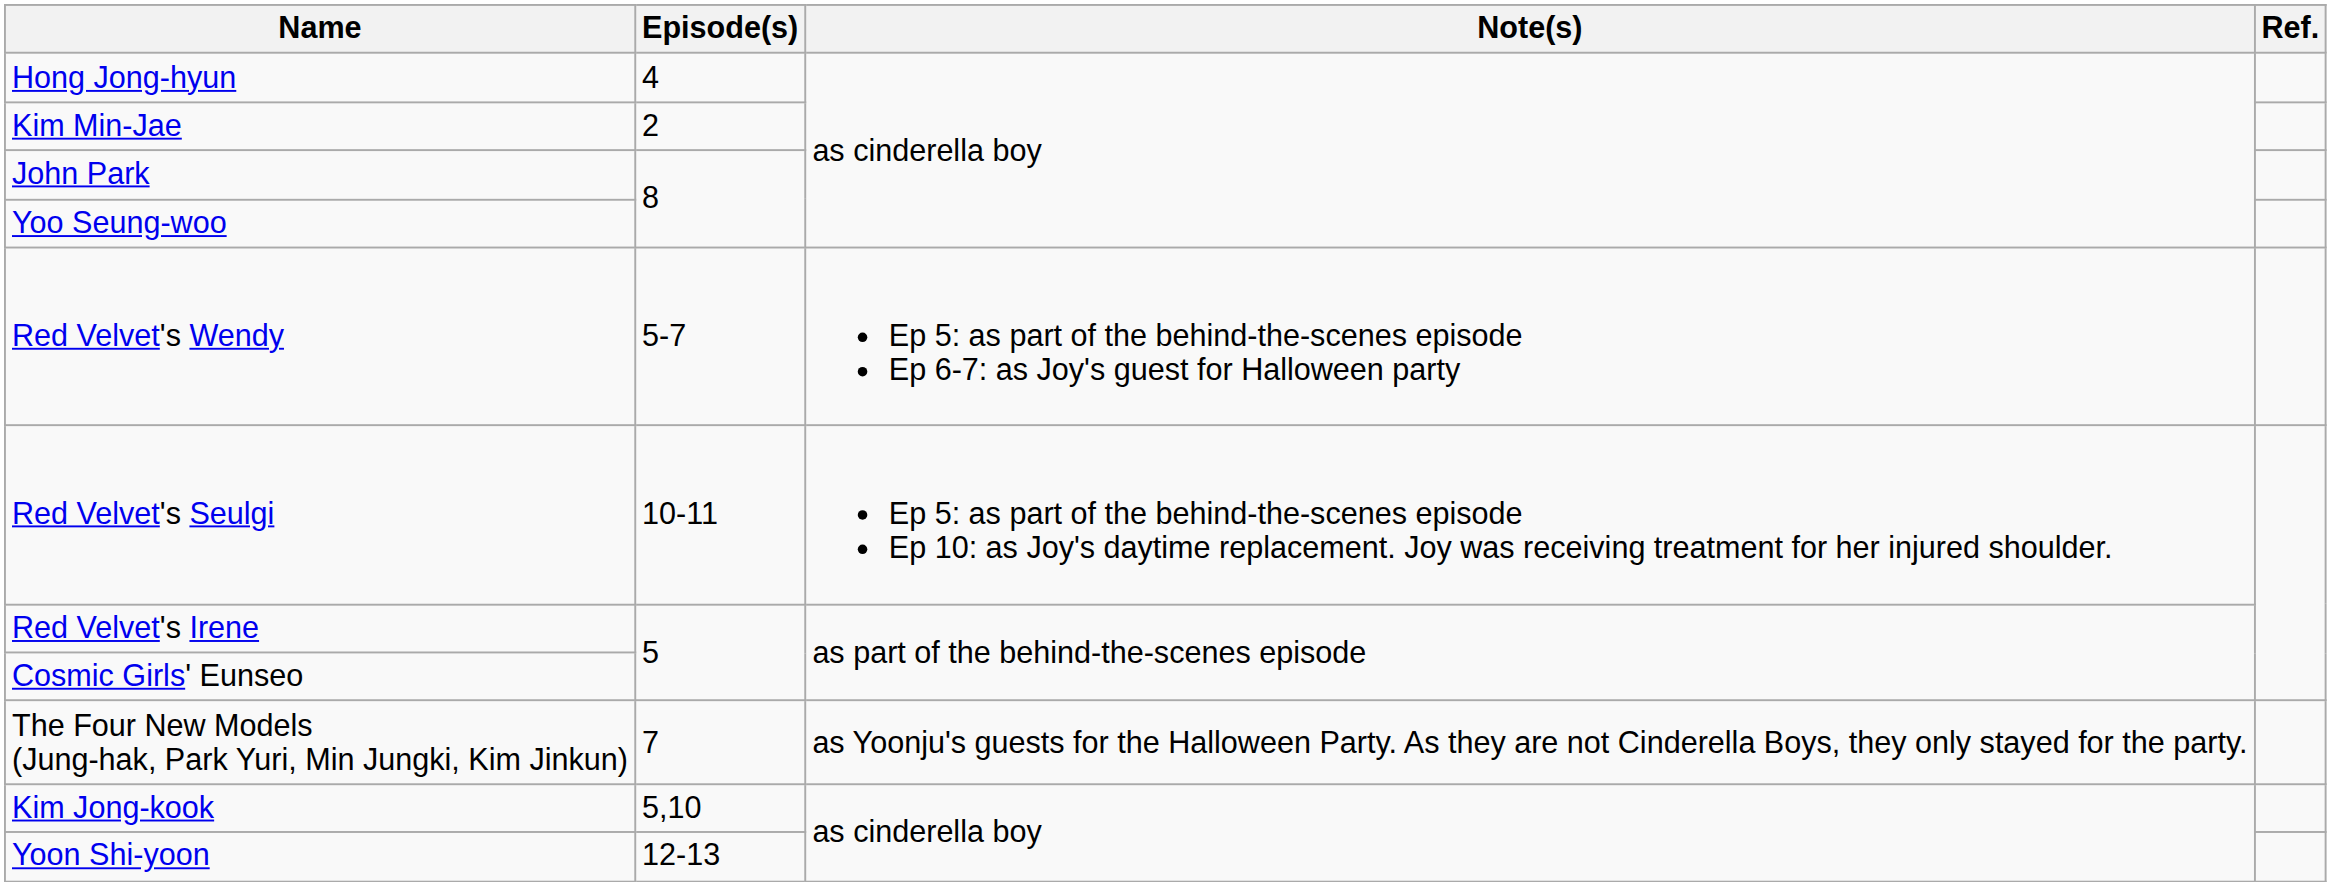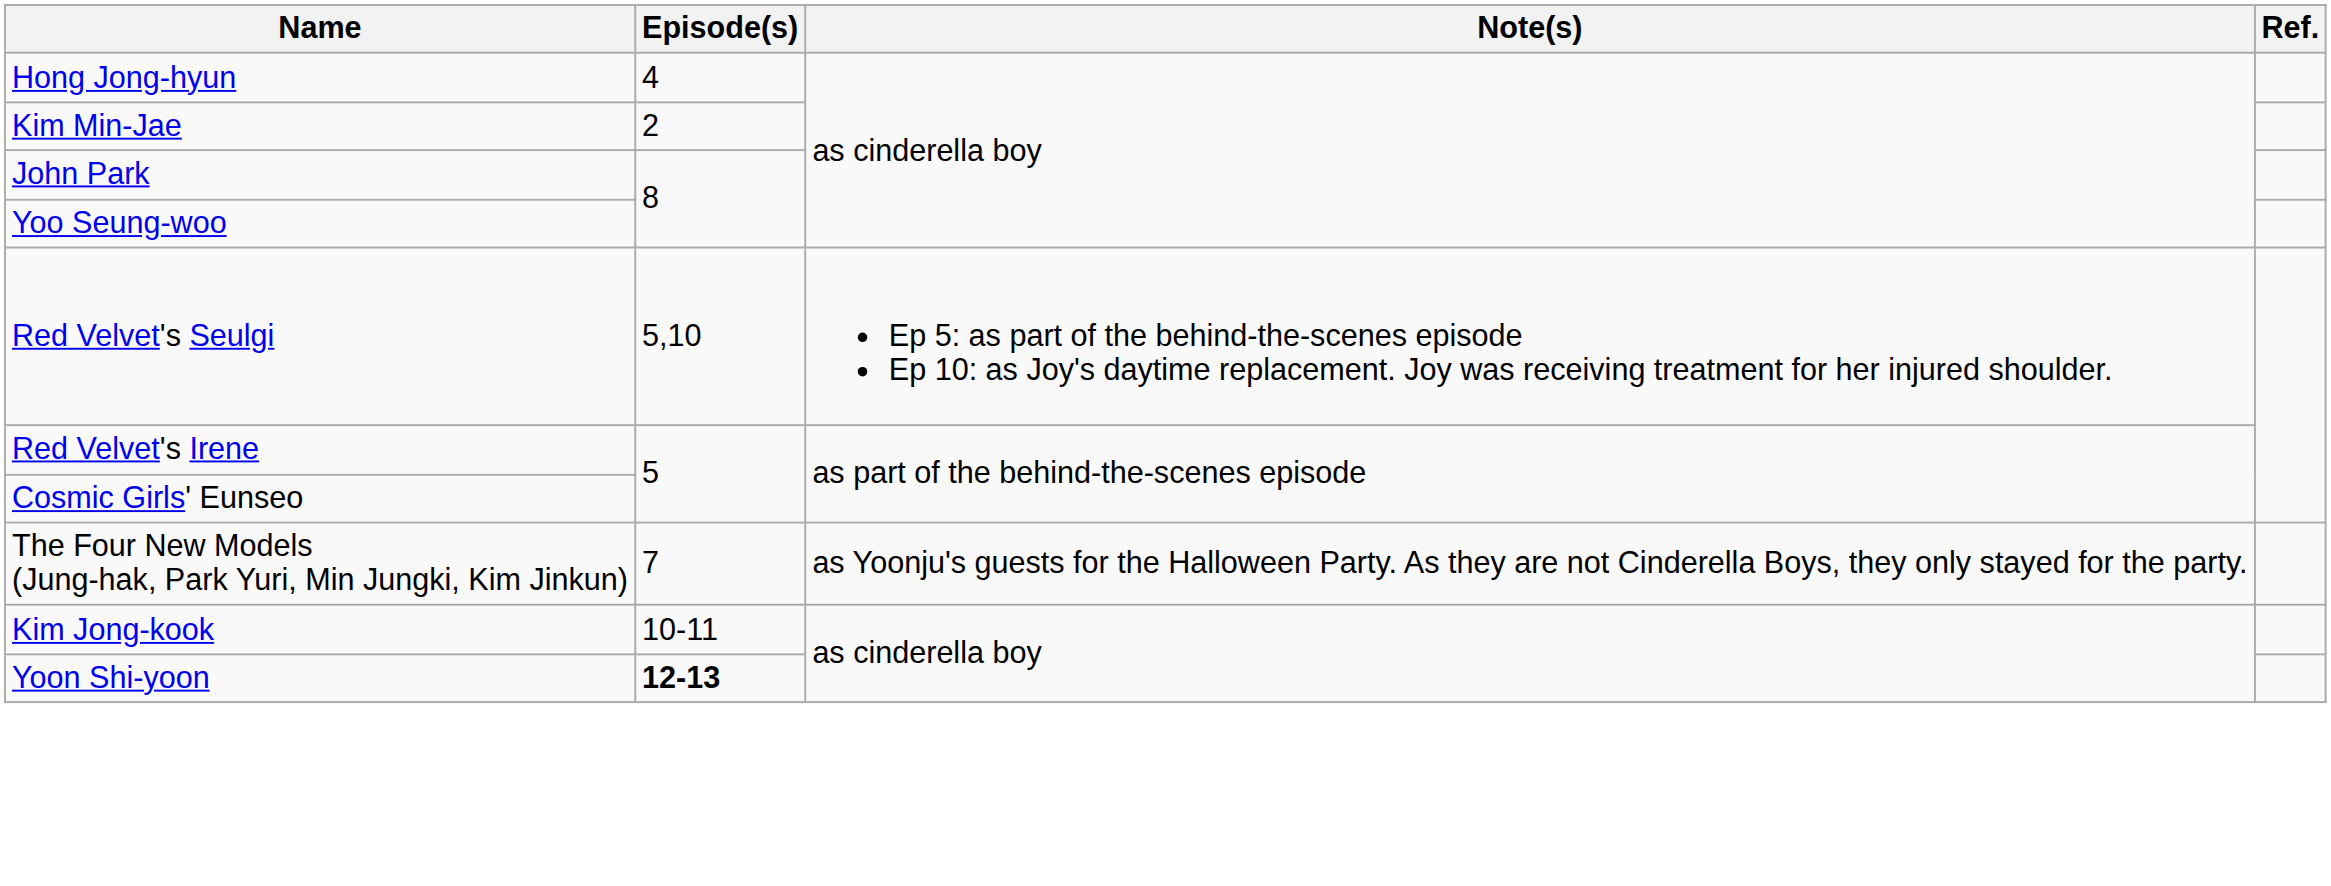- row: Red Velvet's Wendy | 5-7 | Ep 5: as part of the behind-the-scenes episode Ep 6-7: as Joy's guest for Halloween party
Red Velvet's Seulgi | Episode(s): 10-11 -> 5,10
Kim Jong-kook | Episode(s): 5,10 -> 10-11
Yoon Shi-yoon | Episode(s): normal -> bold
